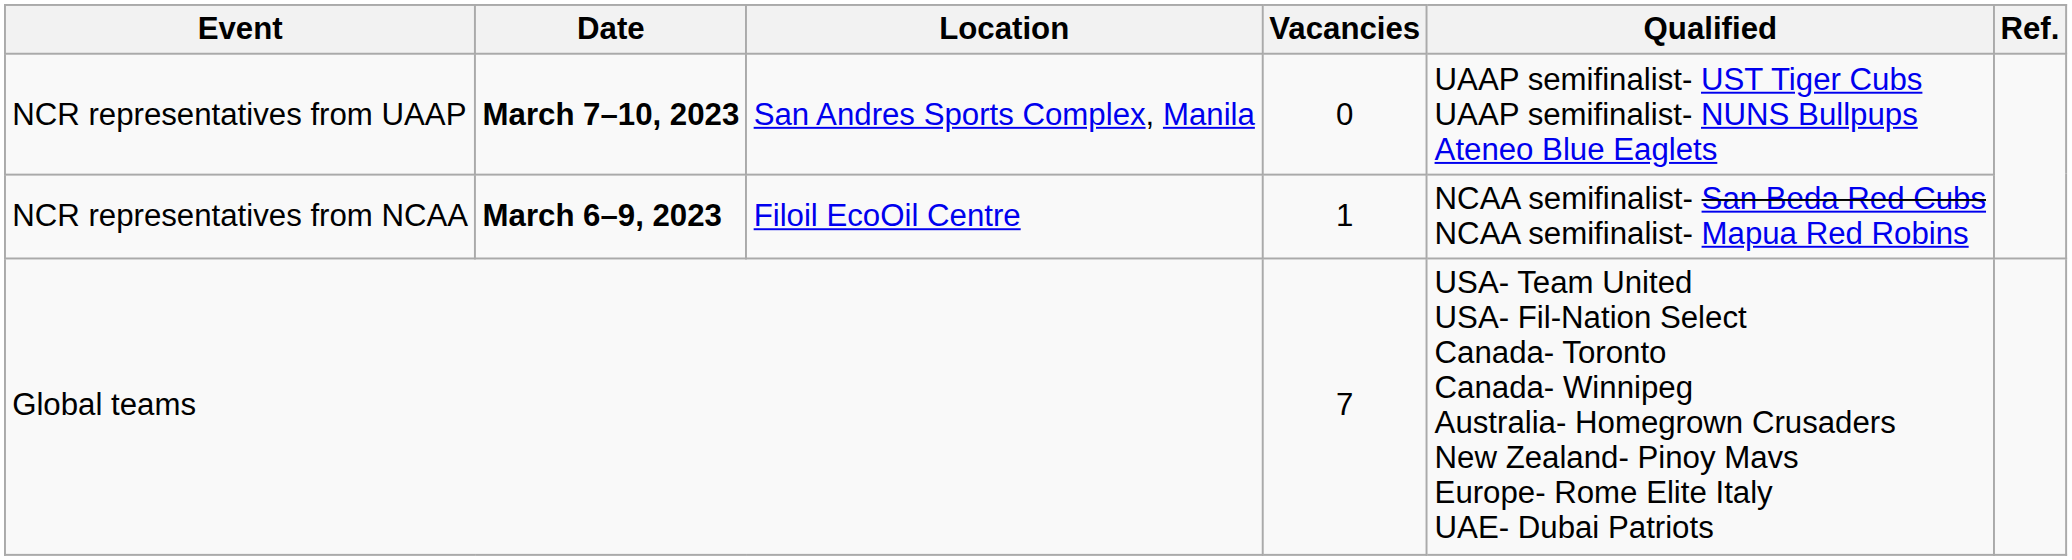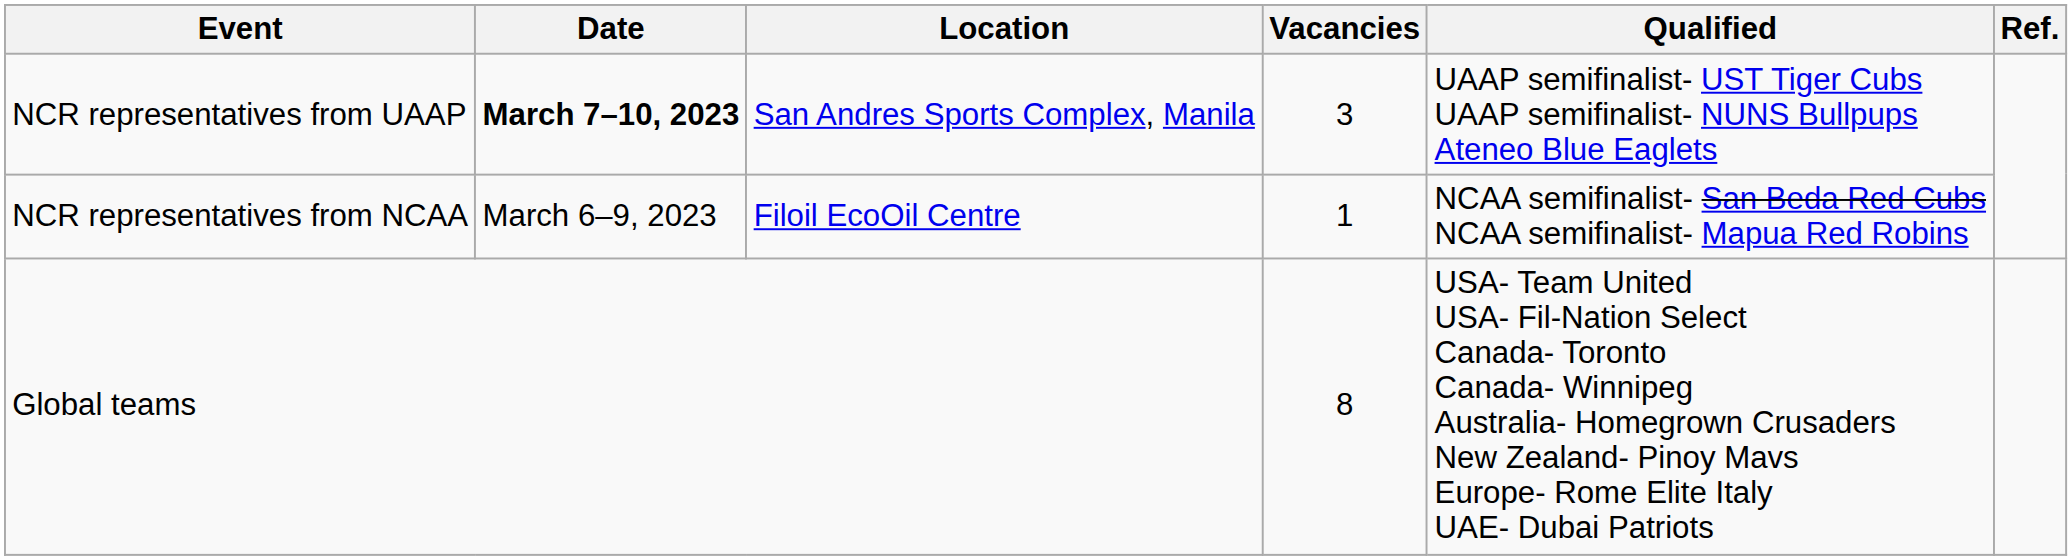NCR representatives from UAAP | Vacancies: 0 -> 3
NCR representatives from NCAA | Date: bold -> normal
Global teams | Vacancies: 7 -> 8
